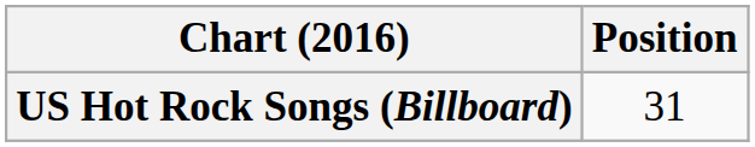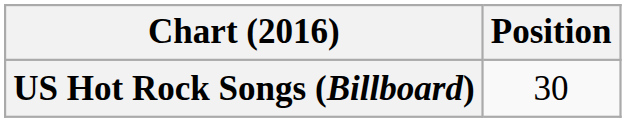US Hot Rock Songs (Billboard) | Position: 31 -> 30
